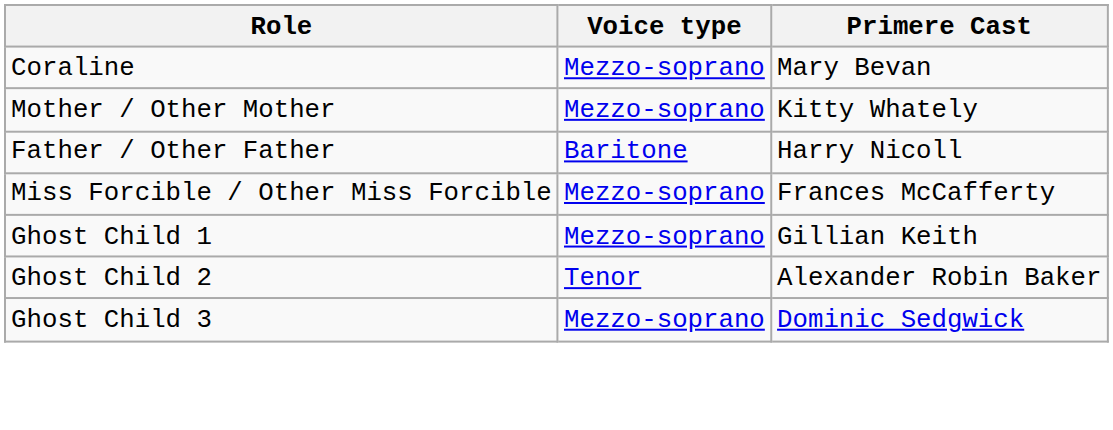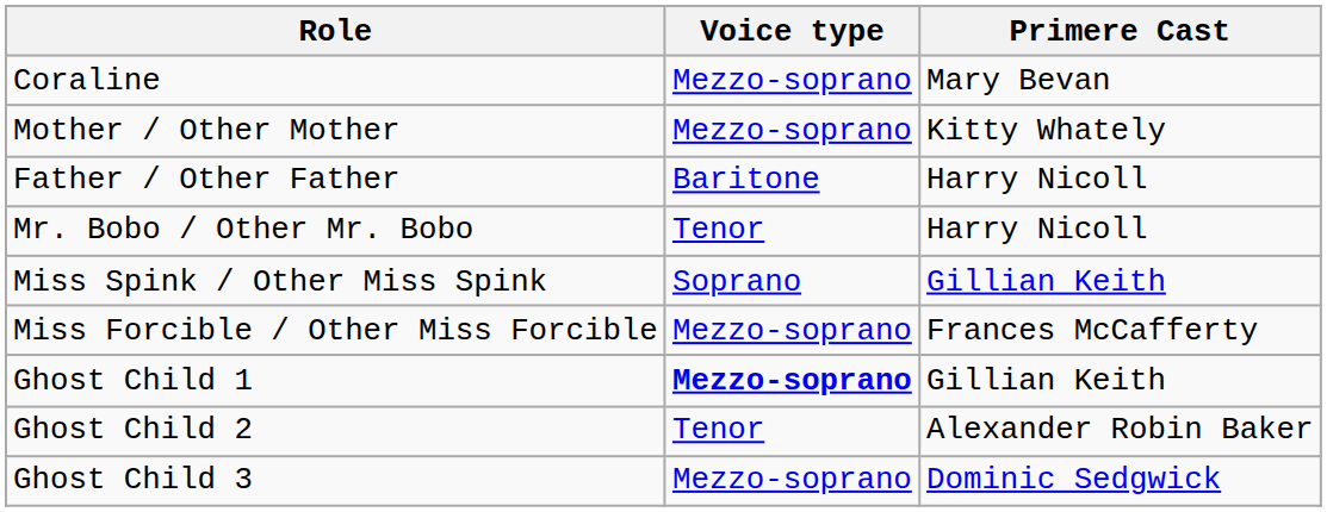+ row: Mr. Bobo / Other Mr. Bobo | Tenor | Harry Nicoll
+ row: Miss Spink / Other Miss Spink | Soprano | Gillian Keith
Ghost Child 1 | Voice type: normal -> bold
